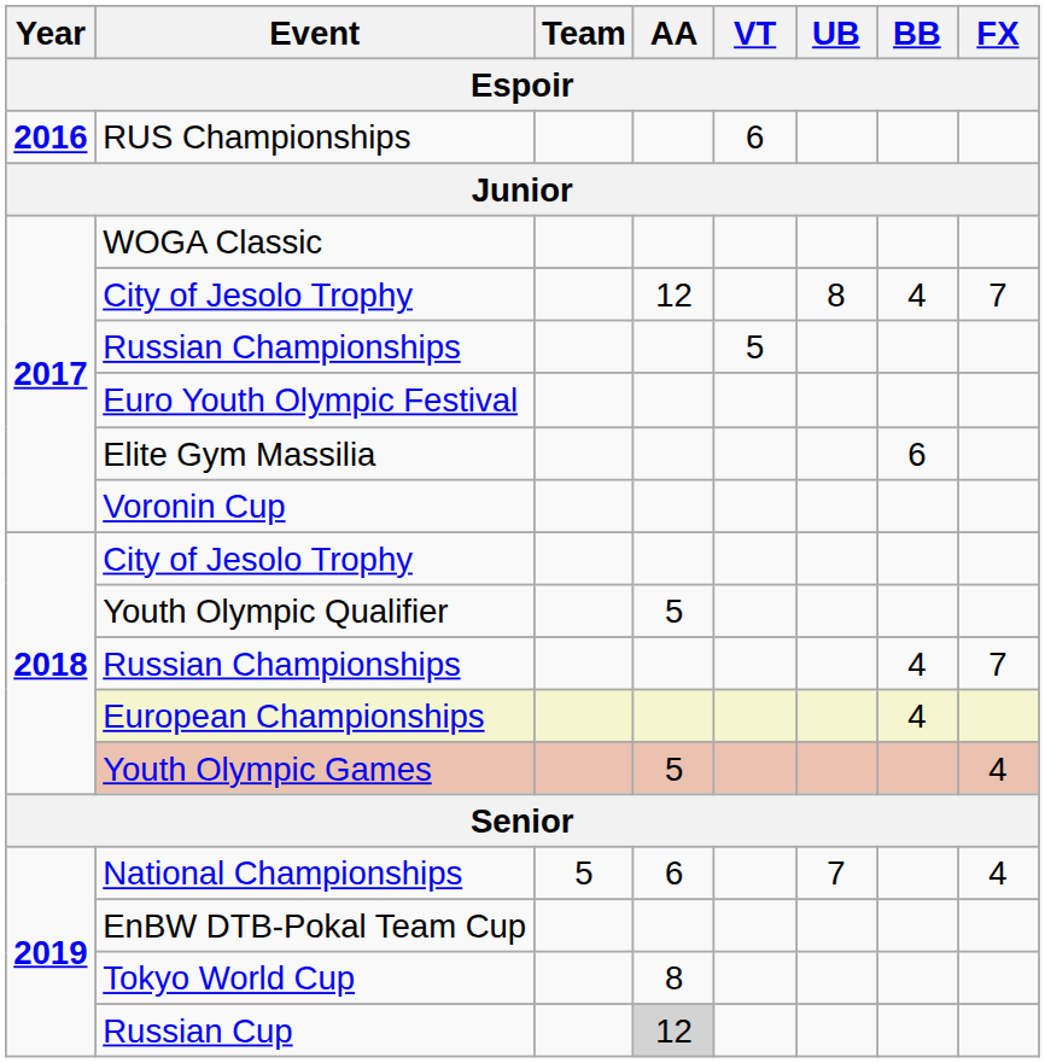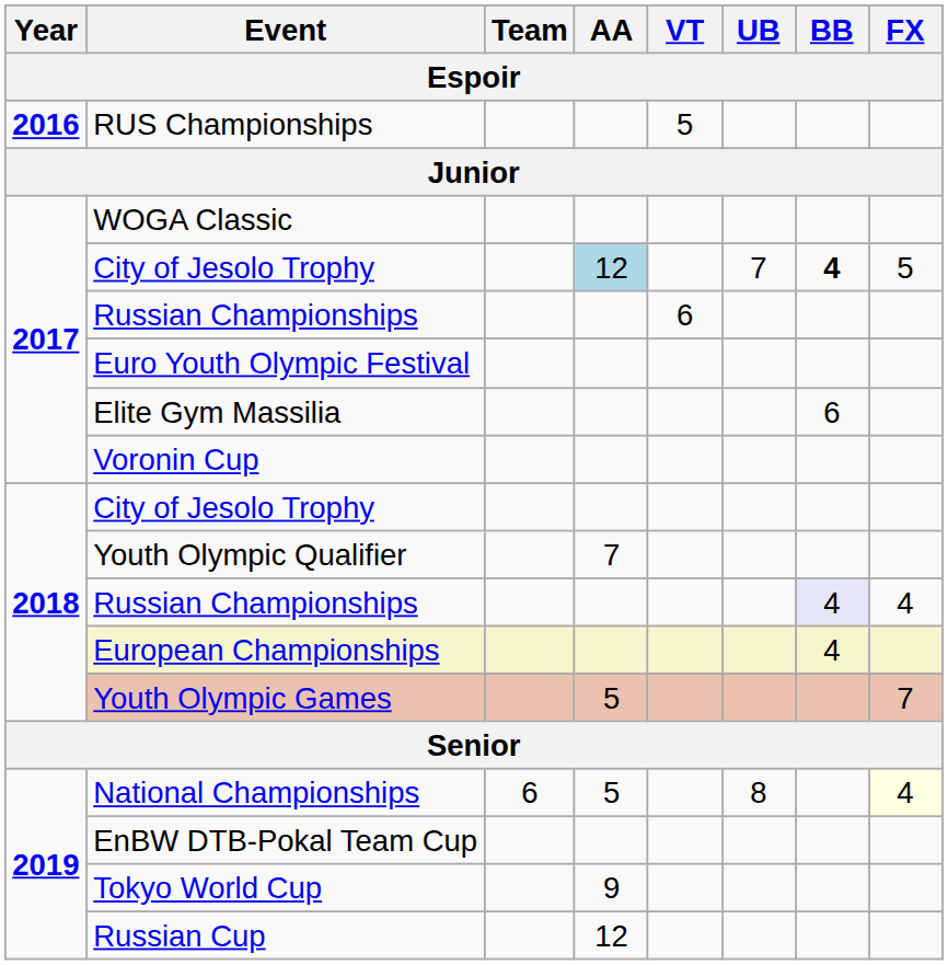RUS Championships | VT: 6 -> 5
2017 / City of Jesolo Trophy | AA: no background -> lightblue background
2017 / City of Jesolo Trophy | UB: 8 -> 7
2017 / City of Jesolo Trophy | BB: normal -> bold
2017 / City of Jesolo Trophy | FX: 7 -> 5
2017 / Russian Championships | VT: 5 -> 6
Youth Olympic Qualifier | AA: 5 -> 7
2018 / Russian Championships | BB: no background -> lavender background
2018 / Russian Championships | FX: 7 -> 4
Youth Olympic Games | FX: 4 -> 7
National Championships | Team: 5 -> 6
National Championships | AA: 6 -> 5
National Championships | UB: 7 -> 8
National Championships | FX: no background -> lightyellow background
Tokyo World Cup | AA: 8 -> 9
Russian Cup | AA: lightgrey background -> no background
